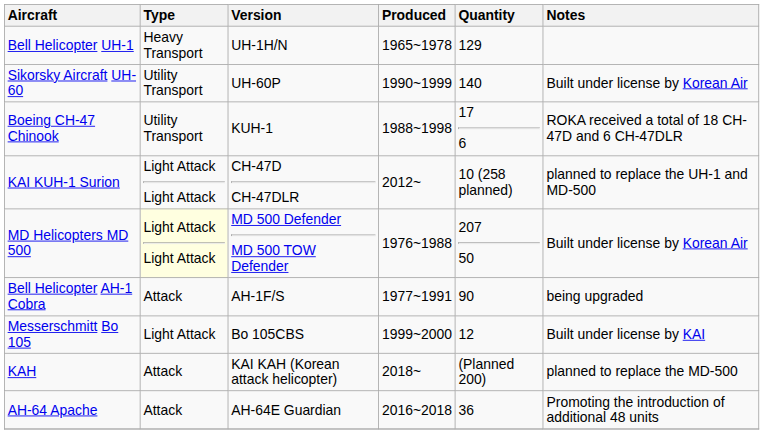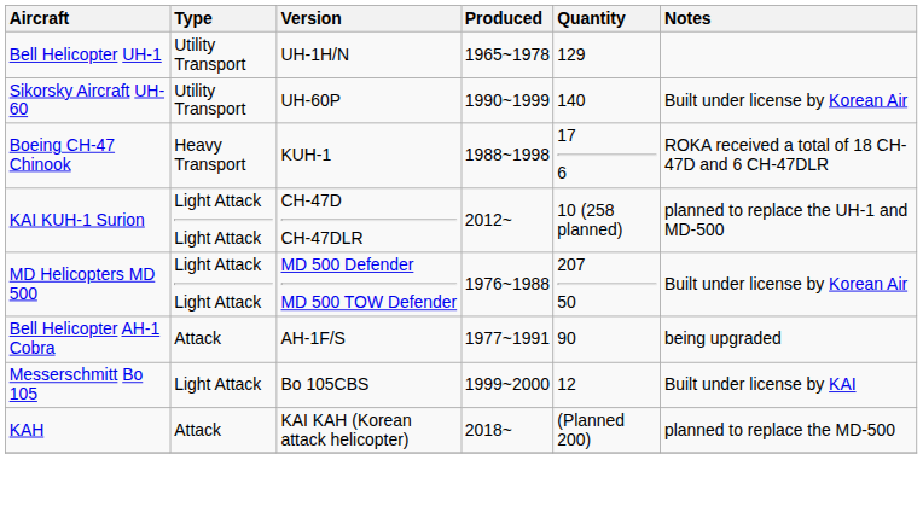Bell Helicopter UH-1 | Type: Heavy Transport -> Utility Transport
Boeing CH-47 Chinook | Type: Utility Transport -> Heavy Transport
MD Helicopters MD 500 | Type: lightyellow background -> no background
- row: AH-64 Apache | Attack | AH-64E Guardian | 2016~2018 | 36 | Promoting the introduction of additional 48 units
